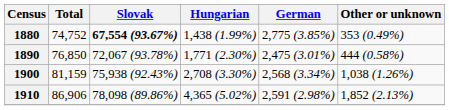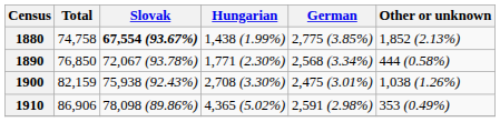1880 | Total: 74,752 -> 74,758
1880 | Other or unknown: 353 (0.49%) -> 1,852 (2.13%)
1890 | German: 2,475 (3.01%) -> 2,568 (3.34%)
1900 | Total: 81,159 -> 82,159
1900 | German: 2,568 (3.34%) -> 2,475 (3.01%)
1910 | Other or unknown: 1,852 (2.13%) -> 353 (0.49%)
